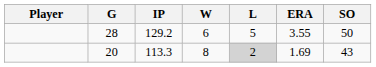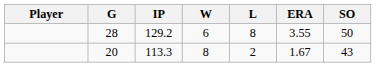28 | L: 5 -> 8
20 | L: lightgrey background -> no background
20 | ERA: 1.69 -> 1.67
